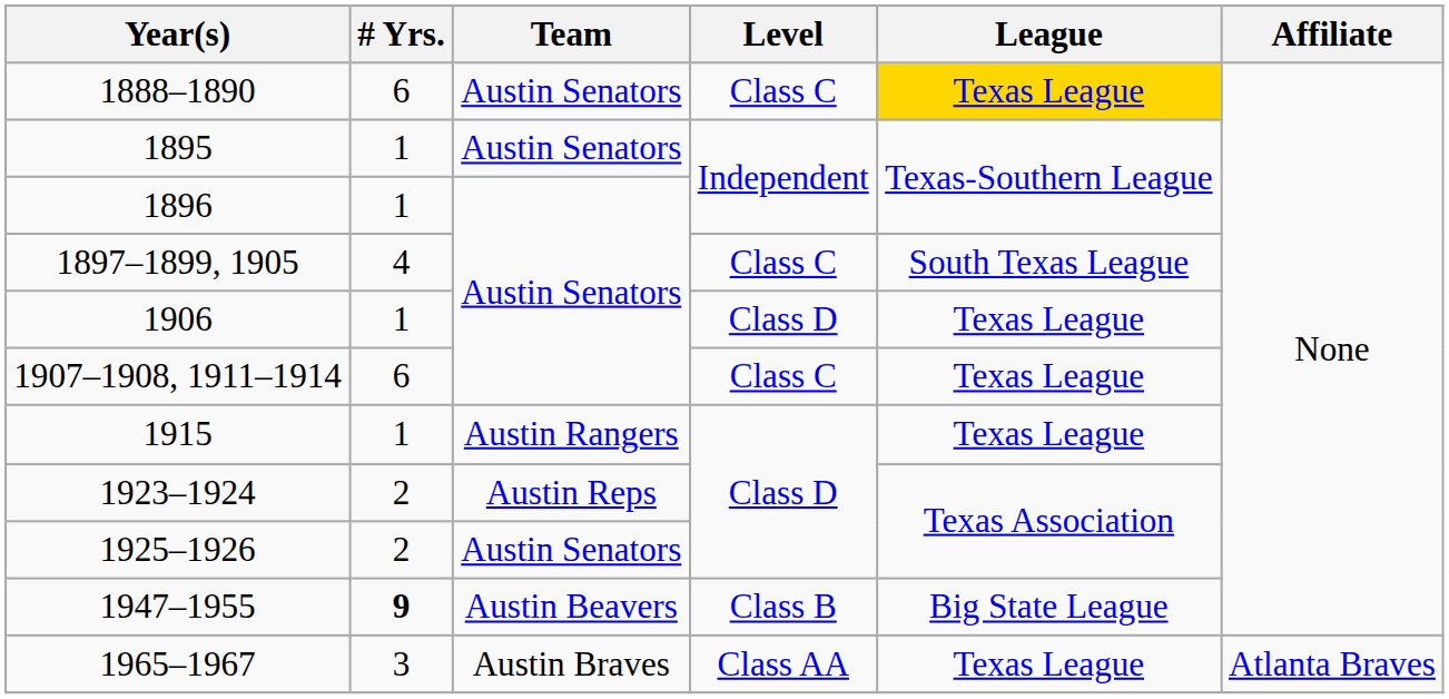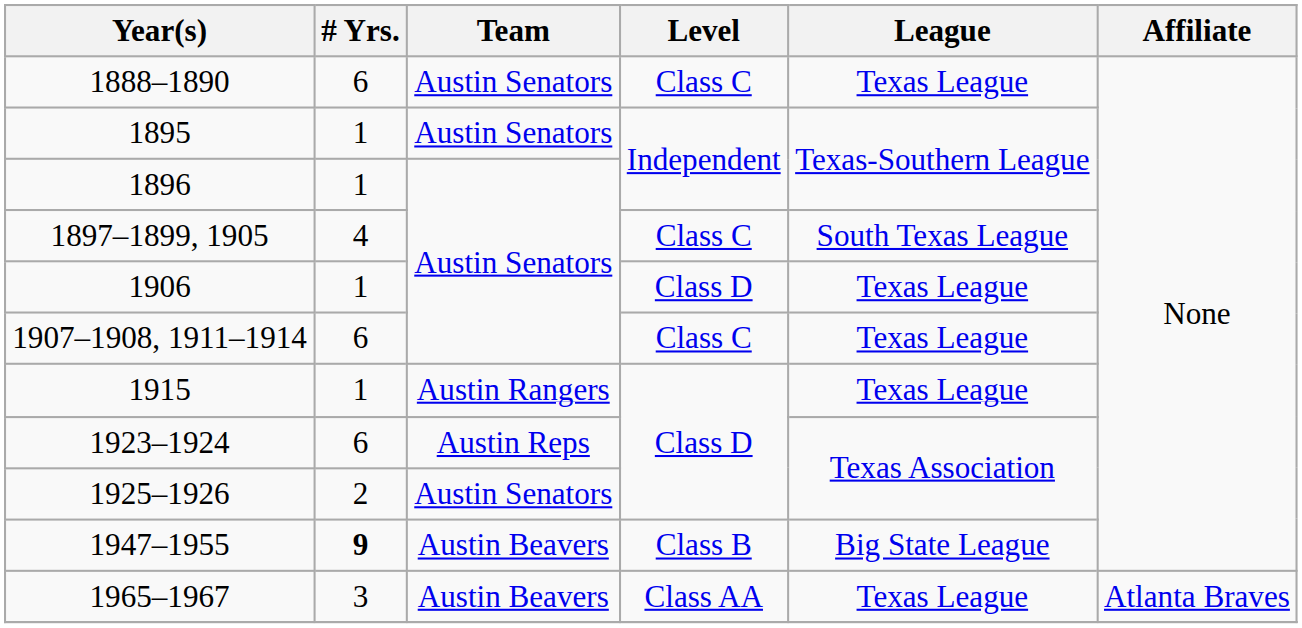1888–1890 | League: gold background -> no background
1923–1924 | # Yrs.: 2 -> 6
1965–1967 | Team: Austin Braves -> Austin Beavers
